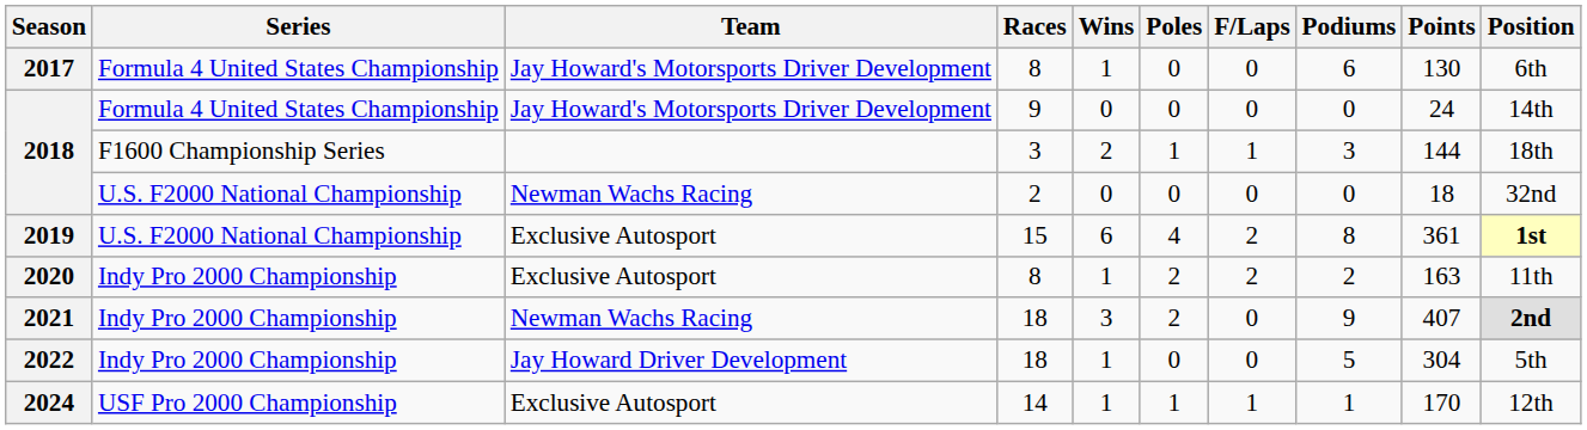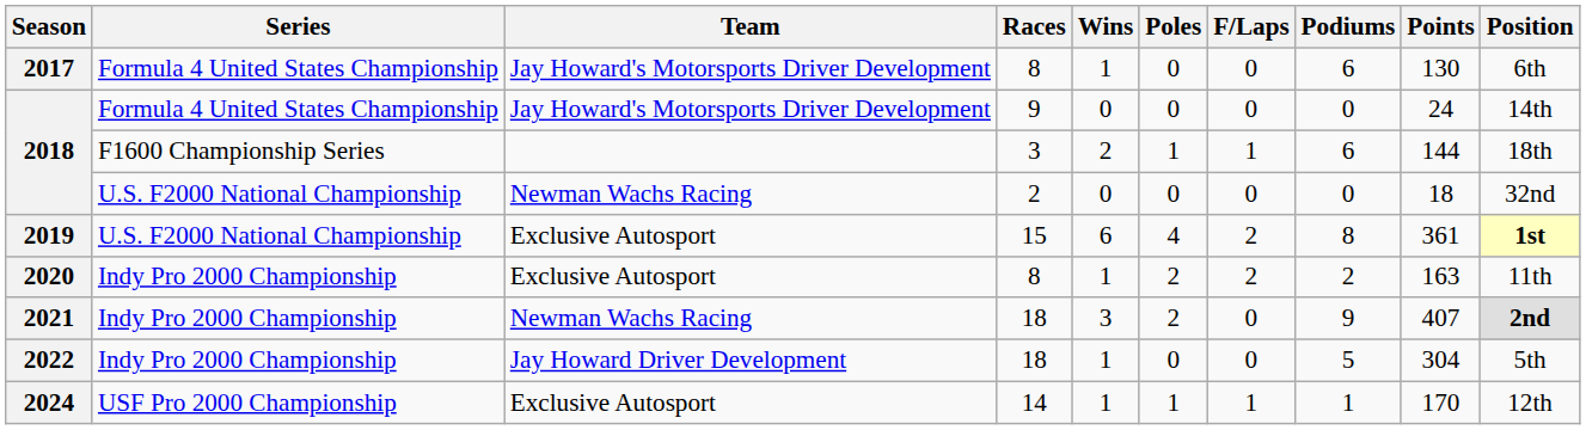2018 / 3 | Podiums: 3 -> 6
